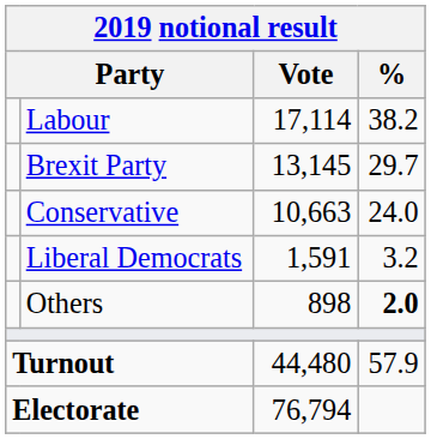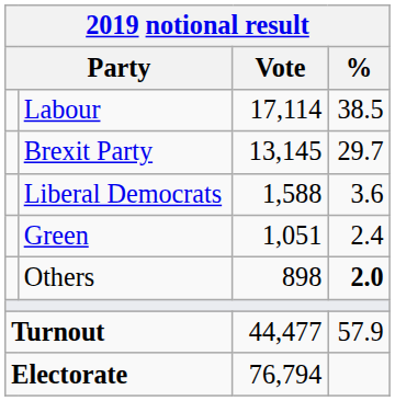Labour | %: 38.2 -> 38.5
- row: Conservative | 10,663 | 24.0
Liberal Democrats | Vote: 1,591 -> 1,588
Liberal Democrats | %: 3.2 -> 3.6
+ row: Green | 1,051 | 2.4
Turnout | Vote: 44,480 -> 44,477
